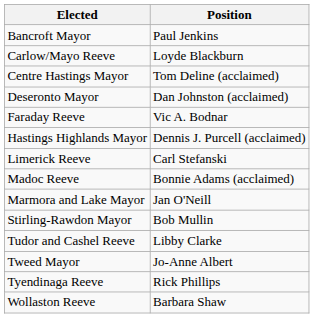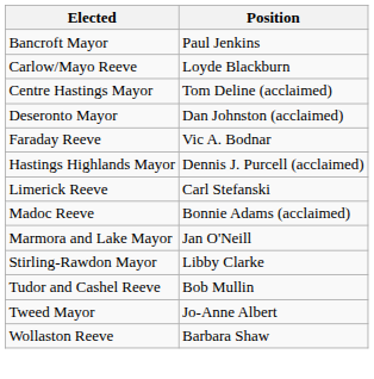Stirling-Rawdon Mayor | Position: Bob Mullin -> Libby Clarke
Tudor and Cashel Reeve | Position: Libby Clarke -> Bob Mullin
- row: Tyendinaga Reeve | Rick Phillips
